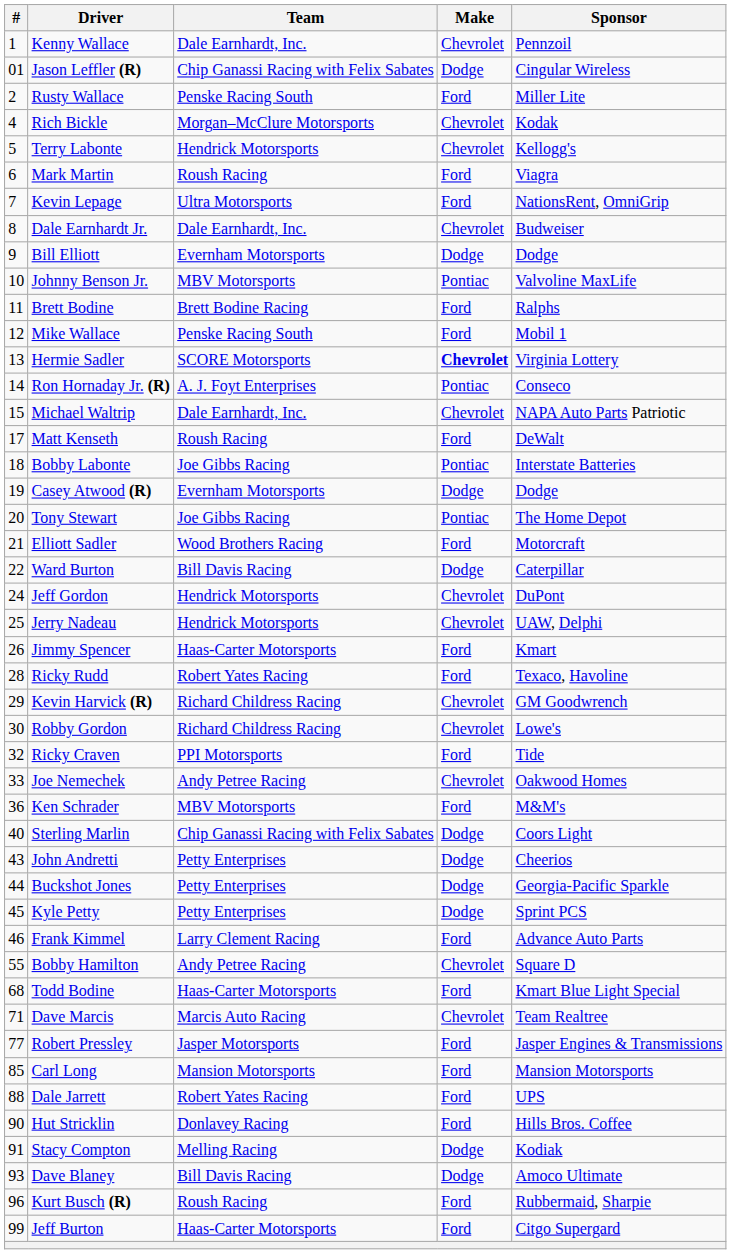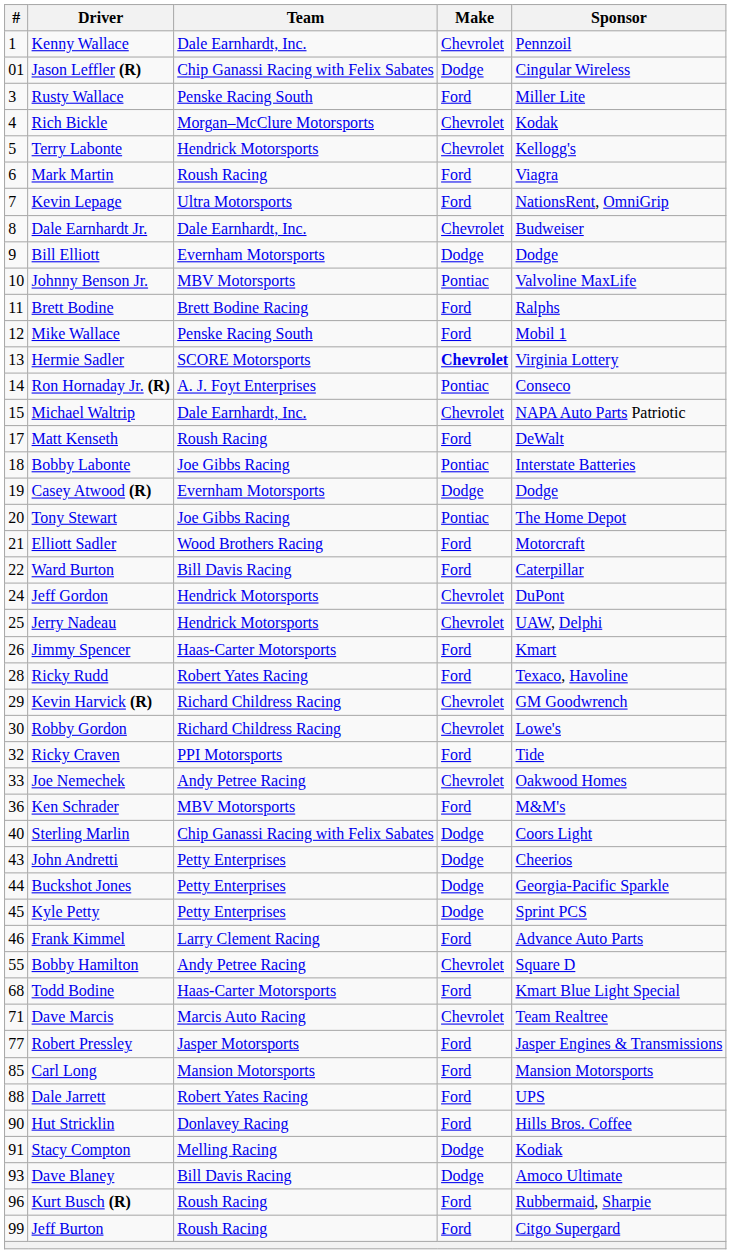Rusty Wallace | #: 2 -> 3
Ward Burton | Make: Dodge -> Ford
Jeff Burton | Team: Haas-Carter Motorsports -> Roush Racing
